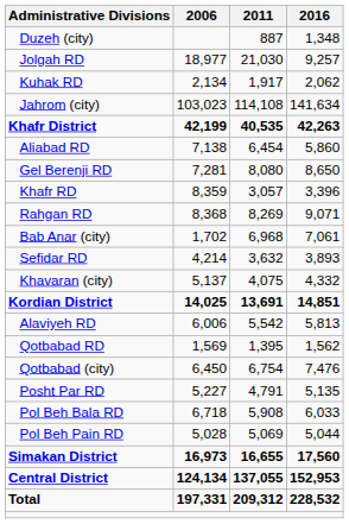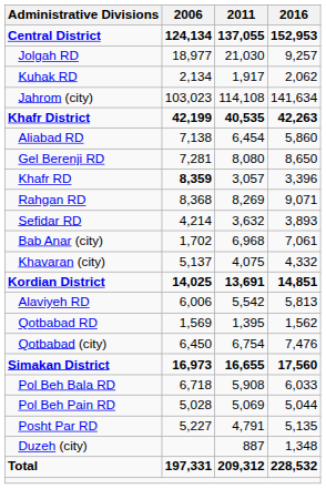rows swapped: Central District <-> Duzeh (city)
Khafr RD | 2006: normal -> bold
rows swapped: Sefidar RD <-> Bab Anar (city)
rows swapped: Simakan District <-> Posht Par RD
